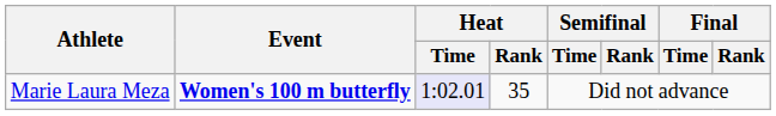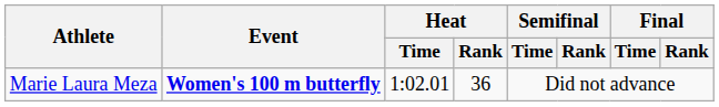Marie Laura Meza | Heat / Time: lavender background -> no background
Marie Laura Meza | Heat / Rank: 35 -> 36
